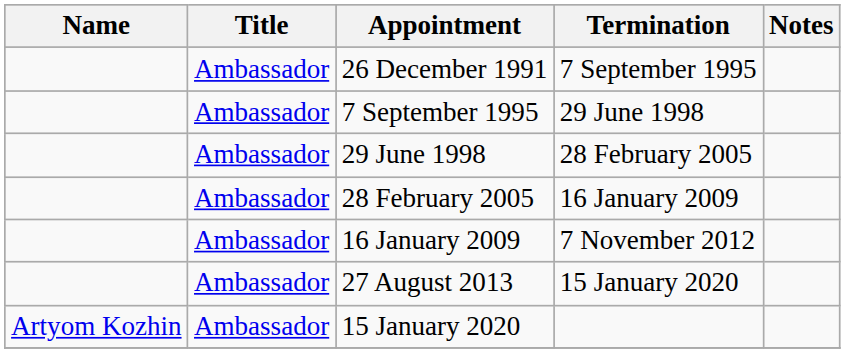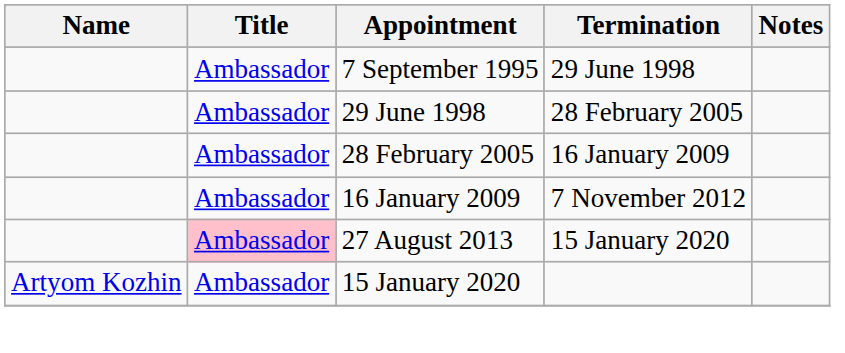- row: Ambassador | 26 December 1991 | 7 September 1995
27 August 2013 | Title: no background -> pink background
